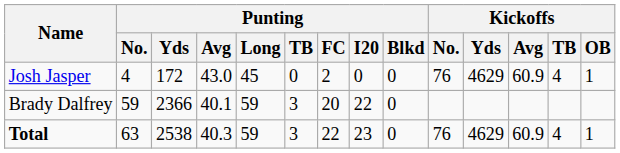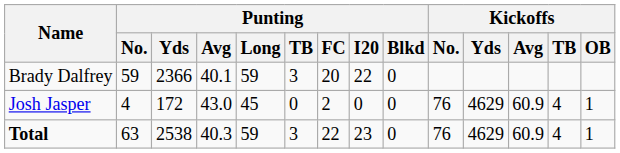rows swapped: Brady Dalfrey <-> Josh Jasper
